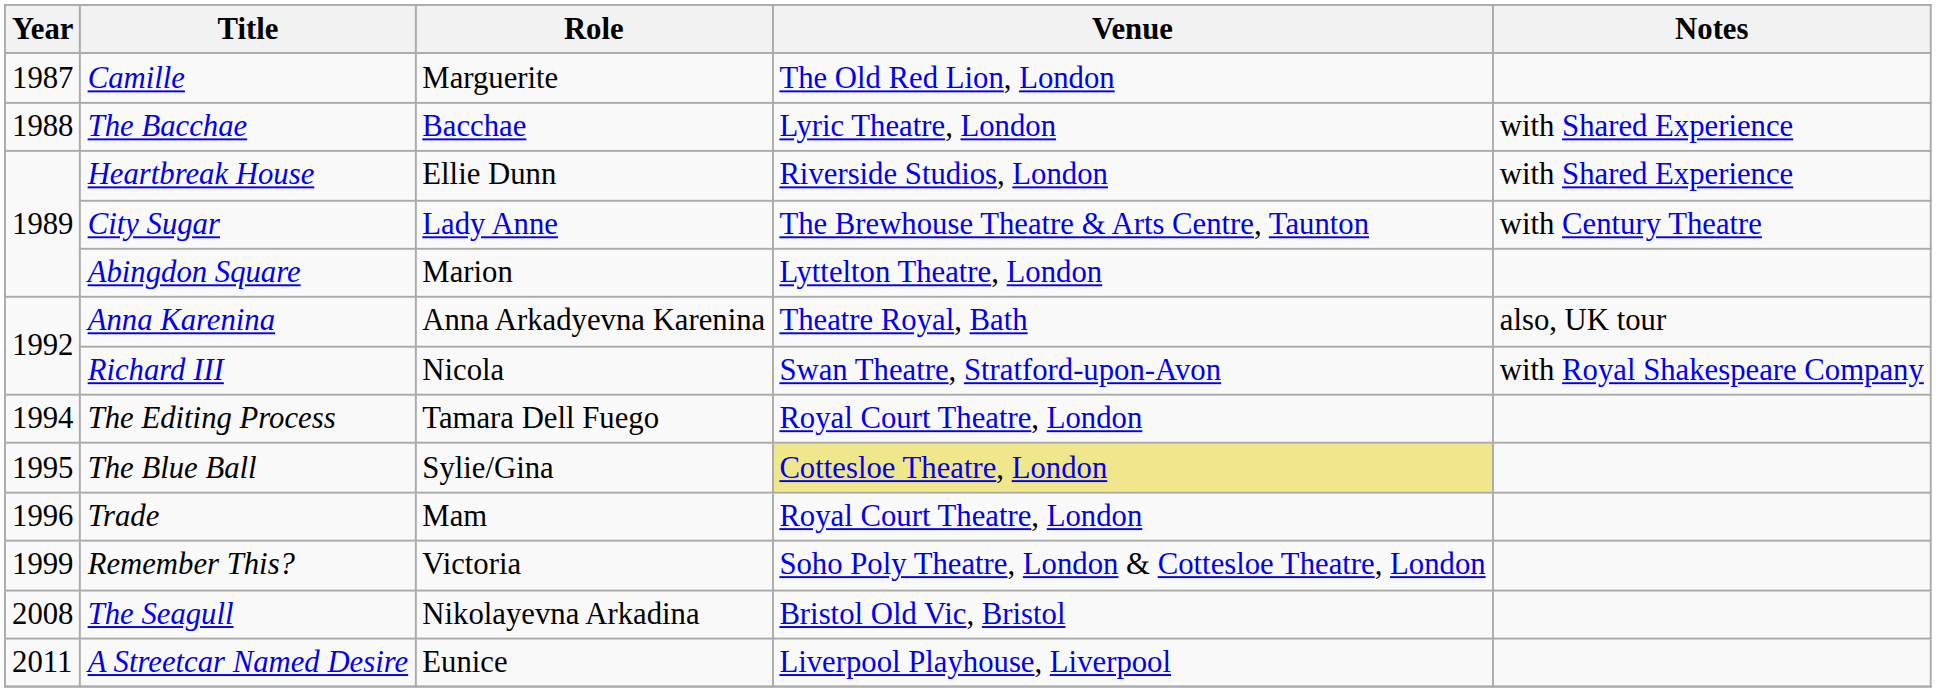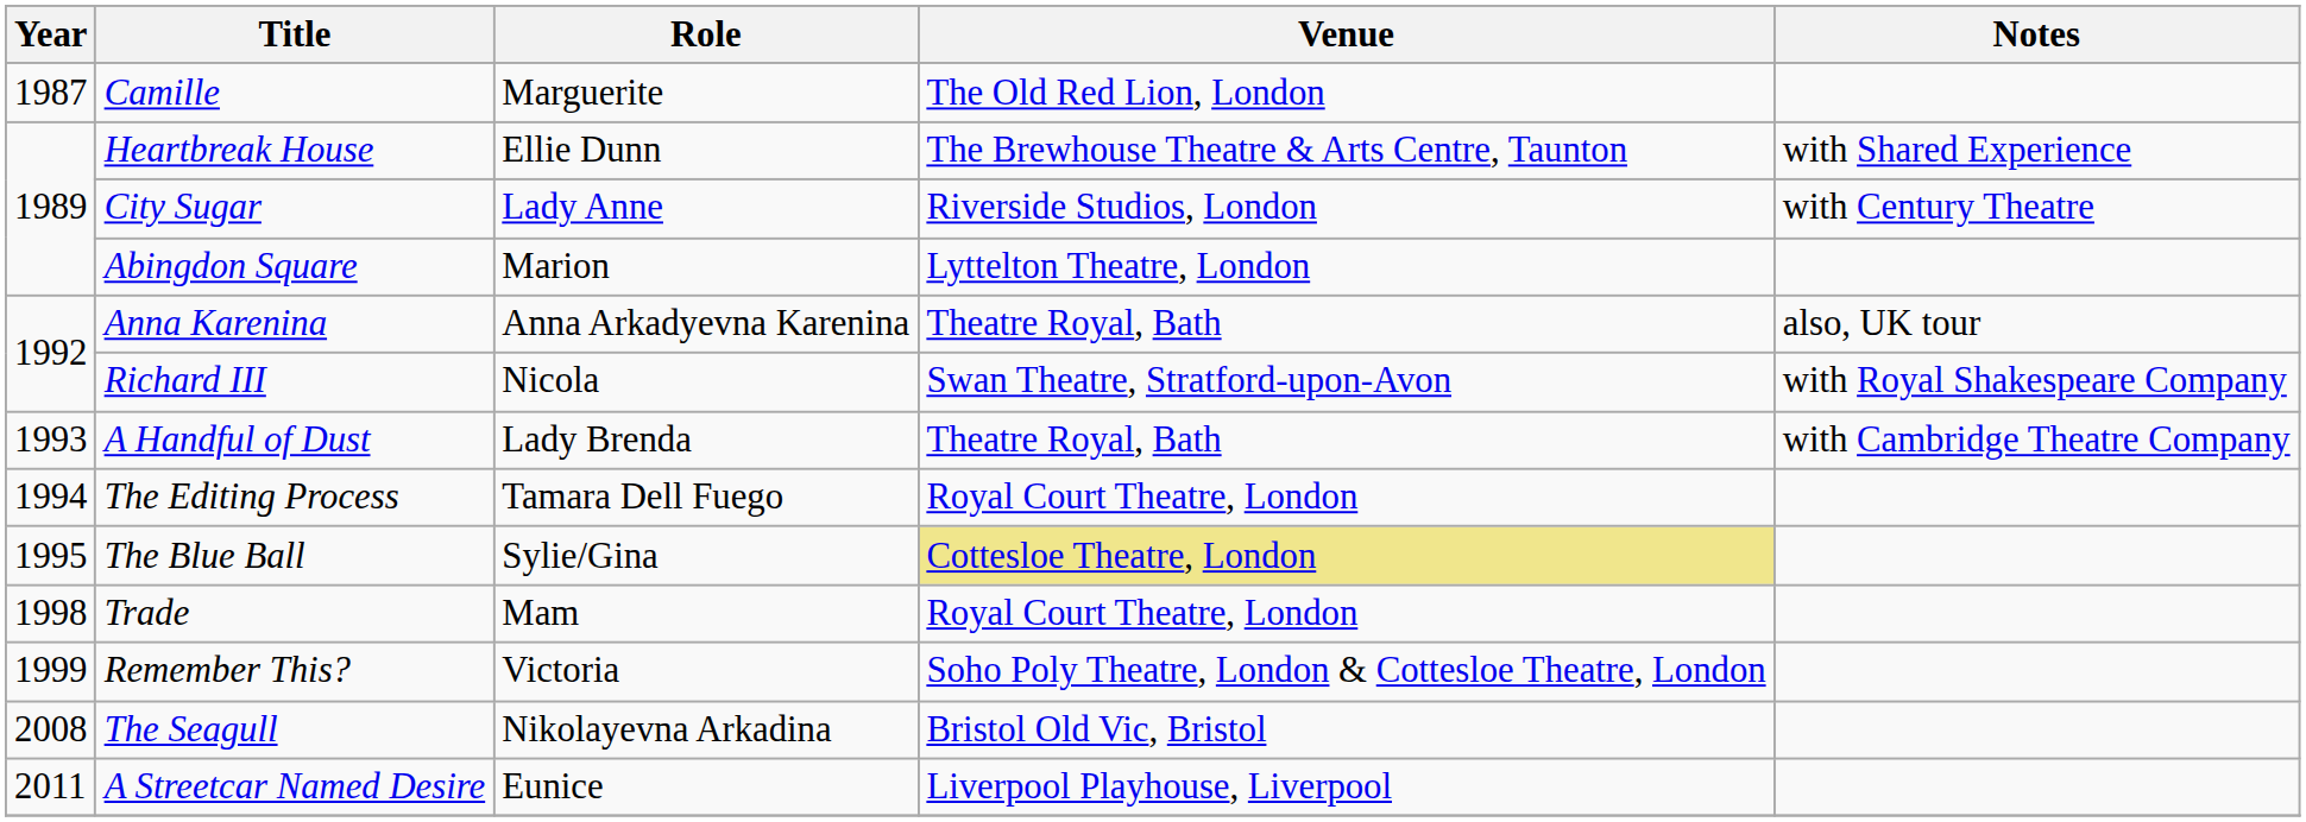- row: 1988 | The Bacchae | Bacchae | Lyric Theatre, London | with Shared Experience
Heartbreak House | Venue: Riverside Studios, London -> The Brewhouse Theatre & Arts Centre, Taunton
City Sugar | Venue: The Brewhouse Theatre & Arts Centre, Taunton -> Riverside Studios, London
+ row: 1993 | A Handful of Dust | Lady Brenda | Theatre Royal, Bath | with Cambridge Theatre Company
Trade | Year: 1996 -> 1998
